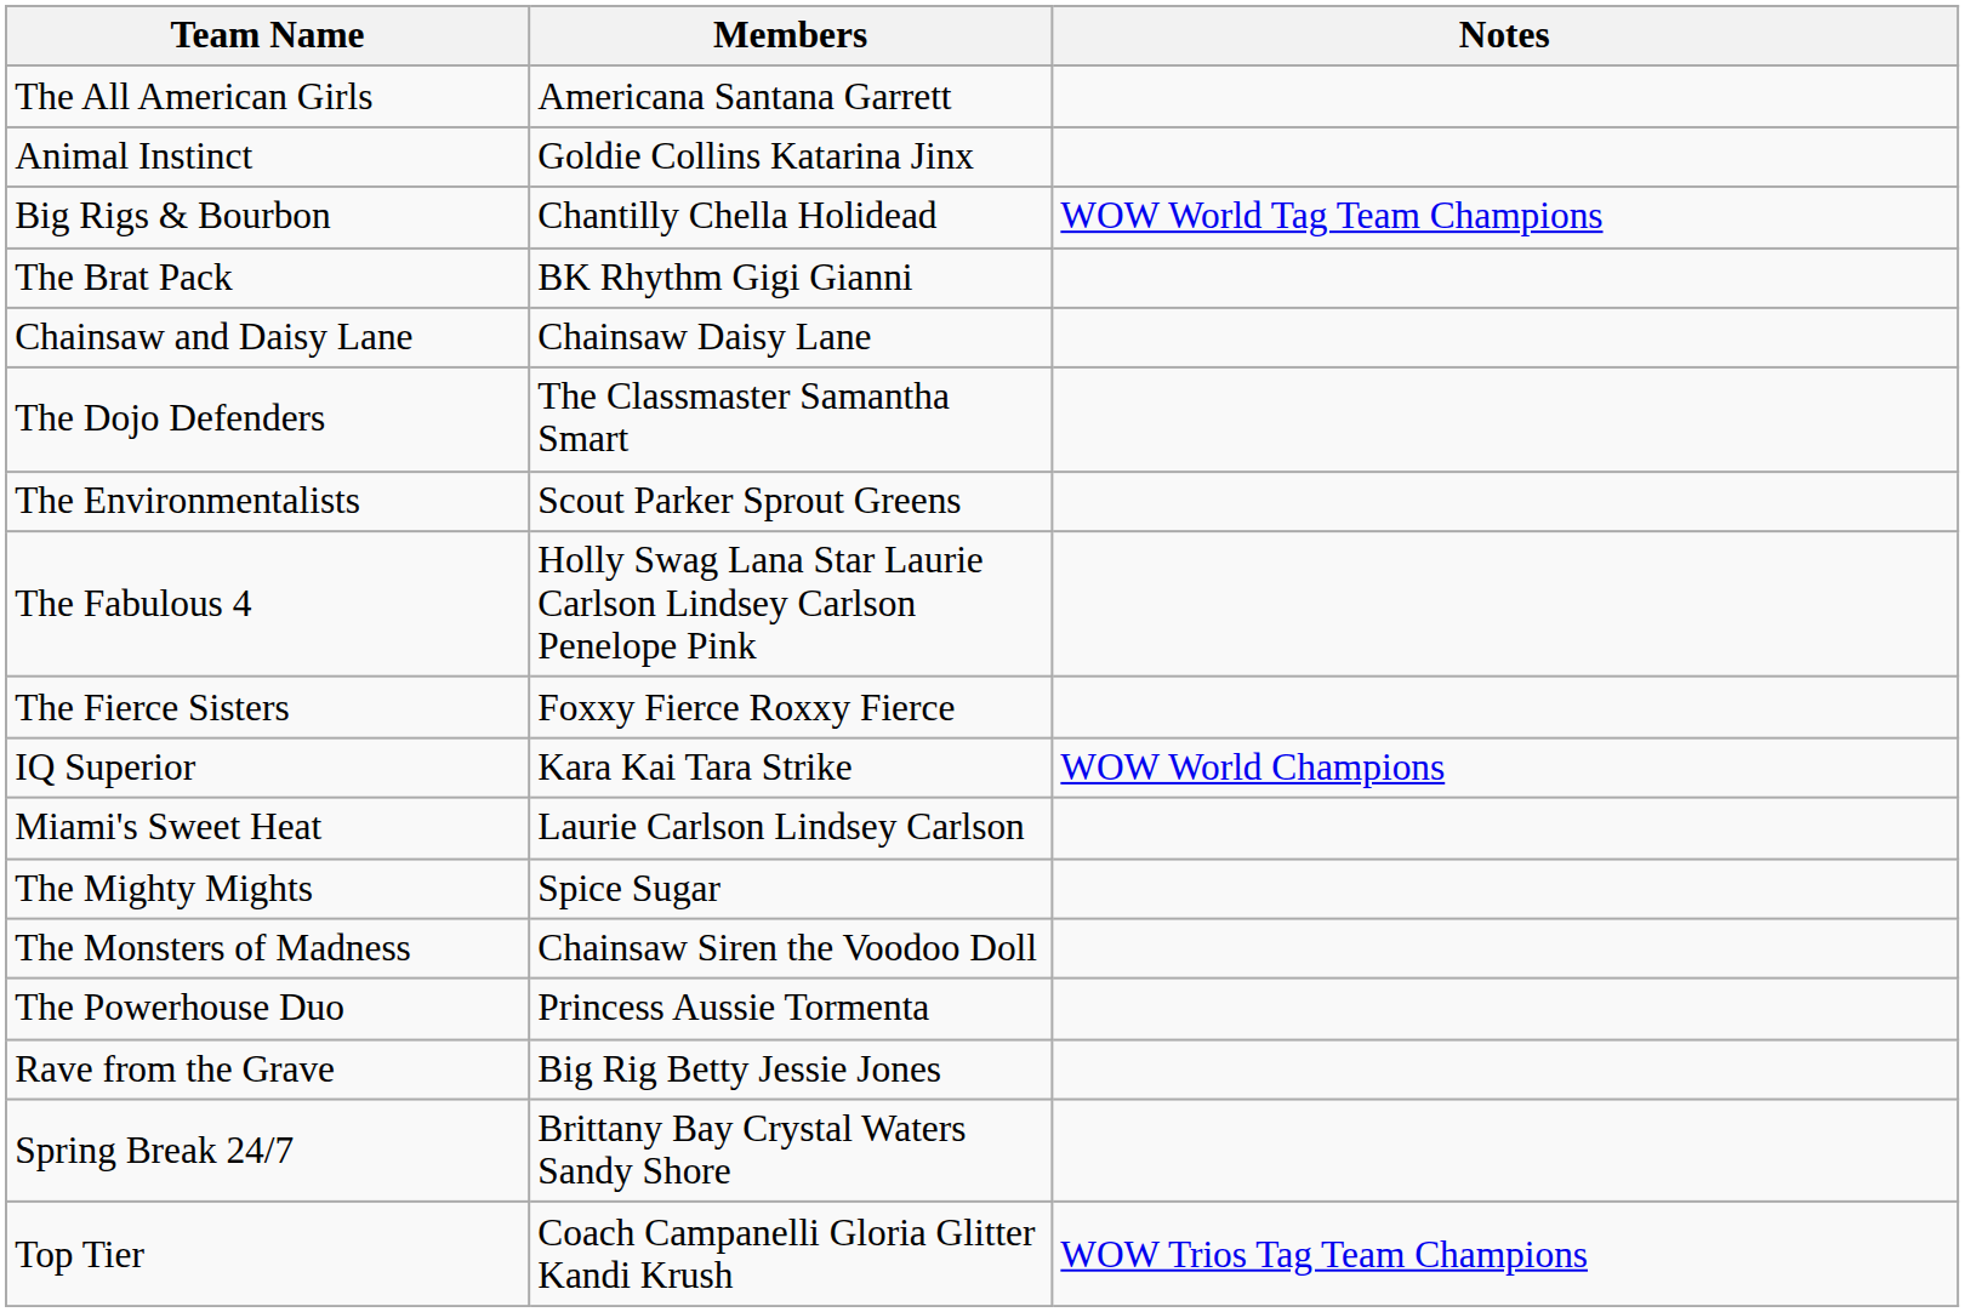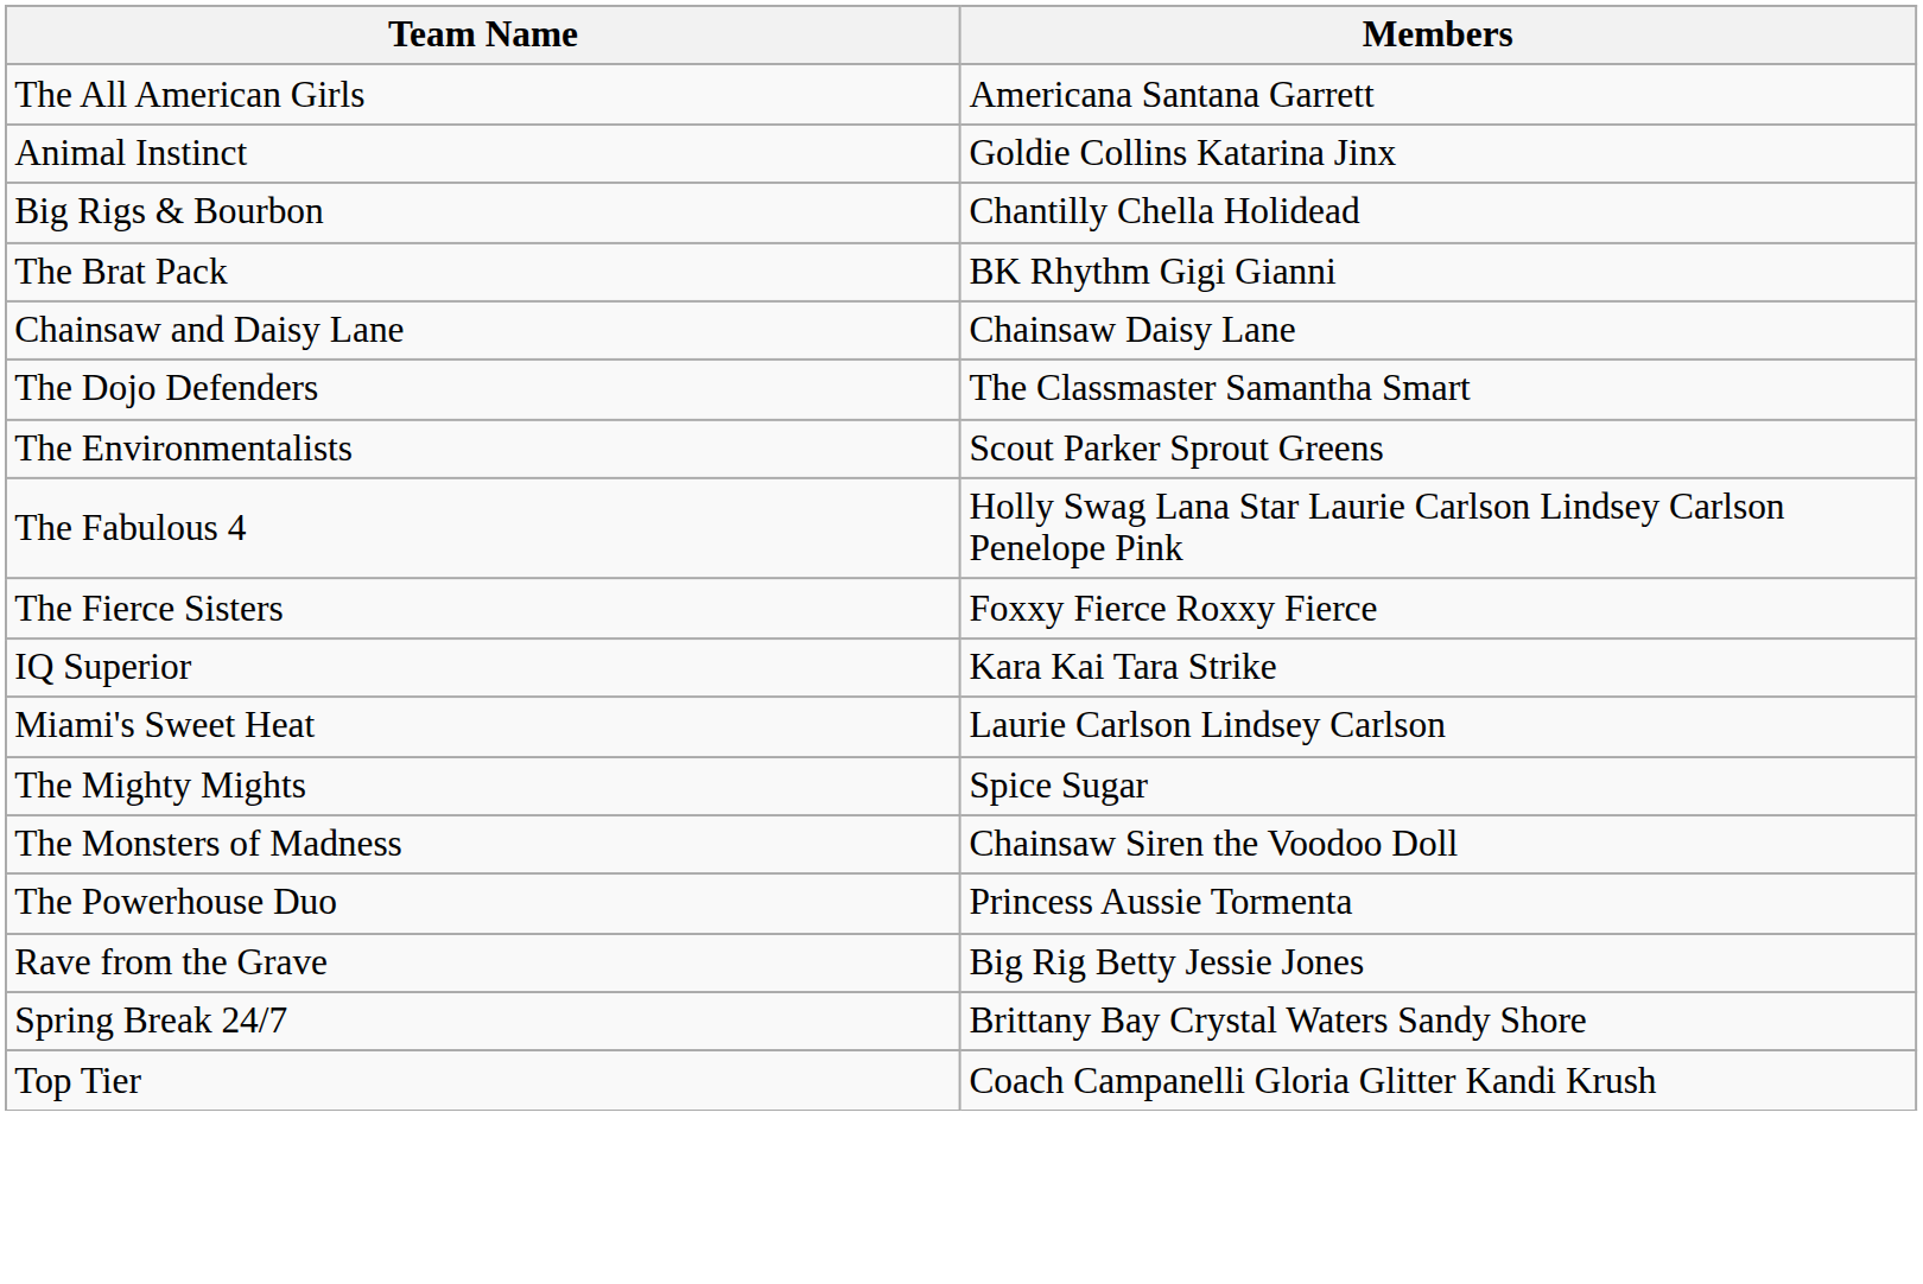- column: Notes | WOW World Tag Team Champions | WOW World Champions | WOW Trios Tag Team Champions
